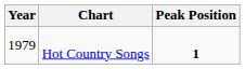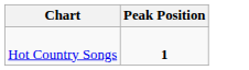- column: Year | 1979
